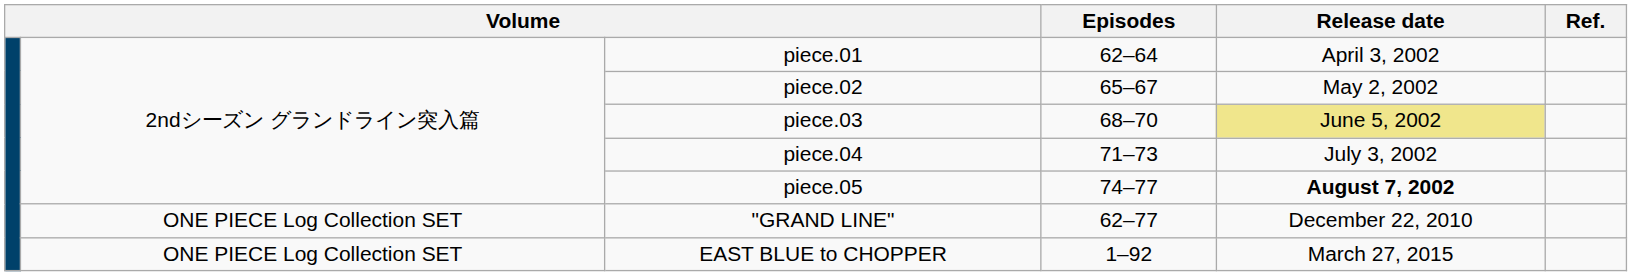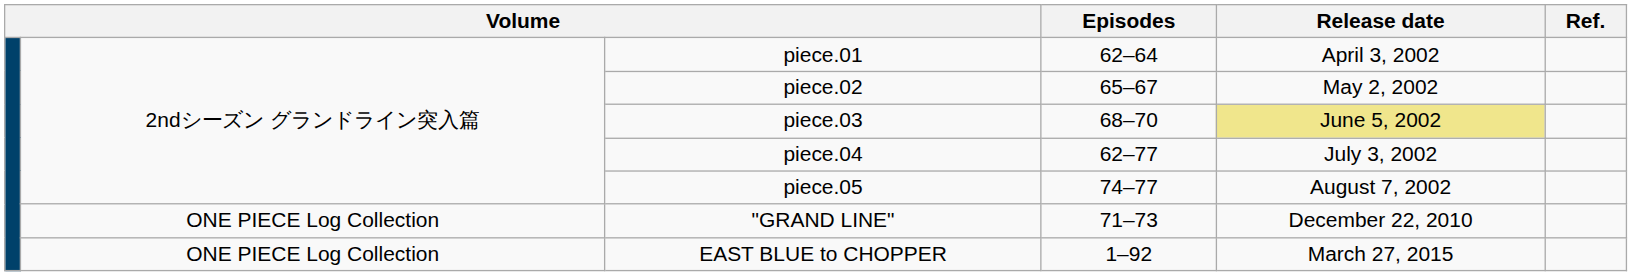piece.04 | Episodes: 71–73 -> 62–77
piece.05 | Release date: bold -> normal
"GRAND LINE" | column 2: ONE PIECE Log Collection SET -> ONE PIECE Log Collection
"GRAND LINE" | Episodes: 62–77 -> 71–73
EAST BLUE to CHOPPER | column 2: ONE PIECE Log Collection SET -> ONE PIECE Log Collection
